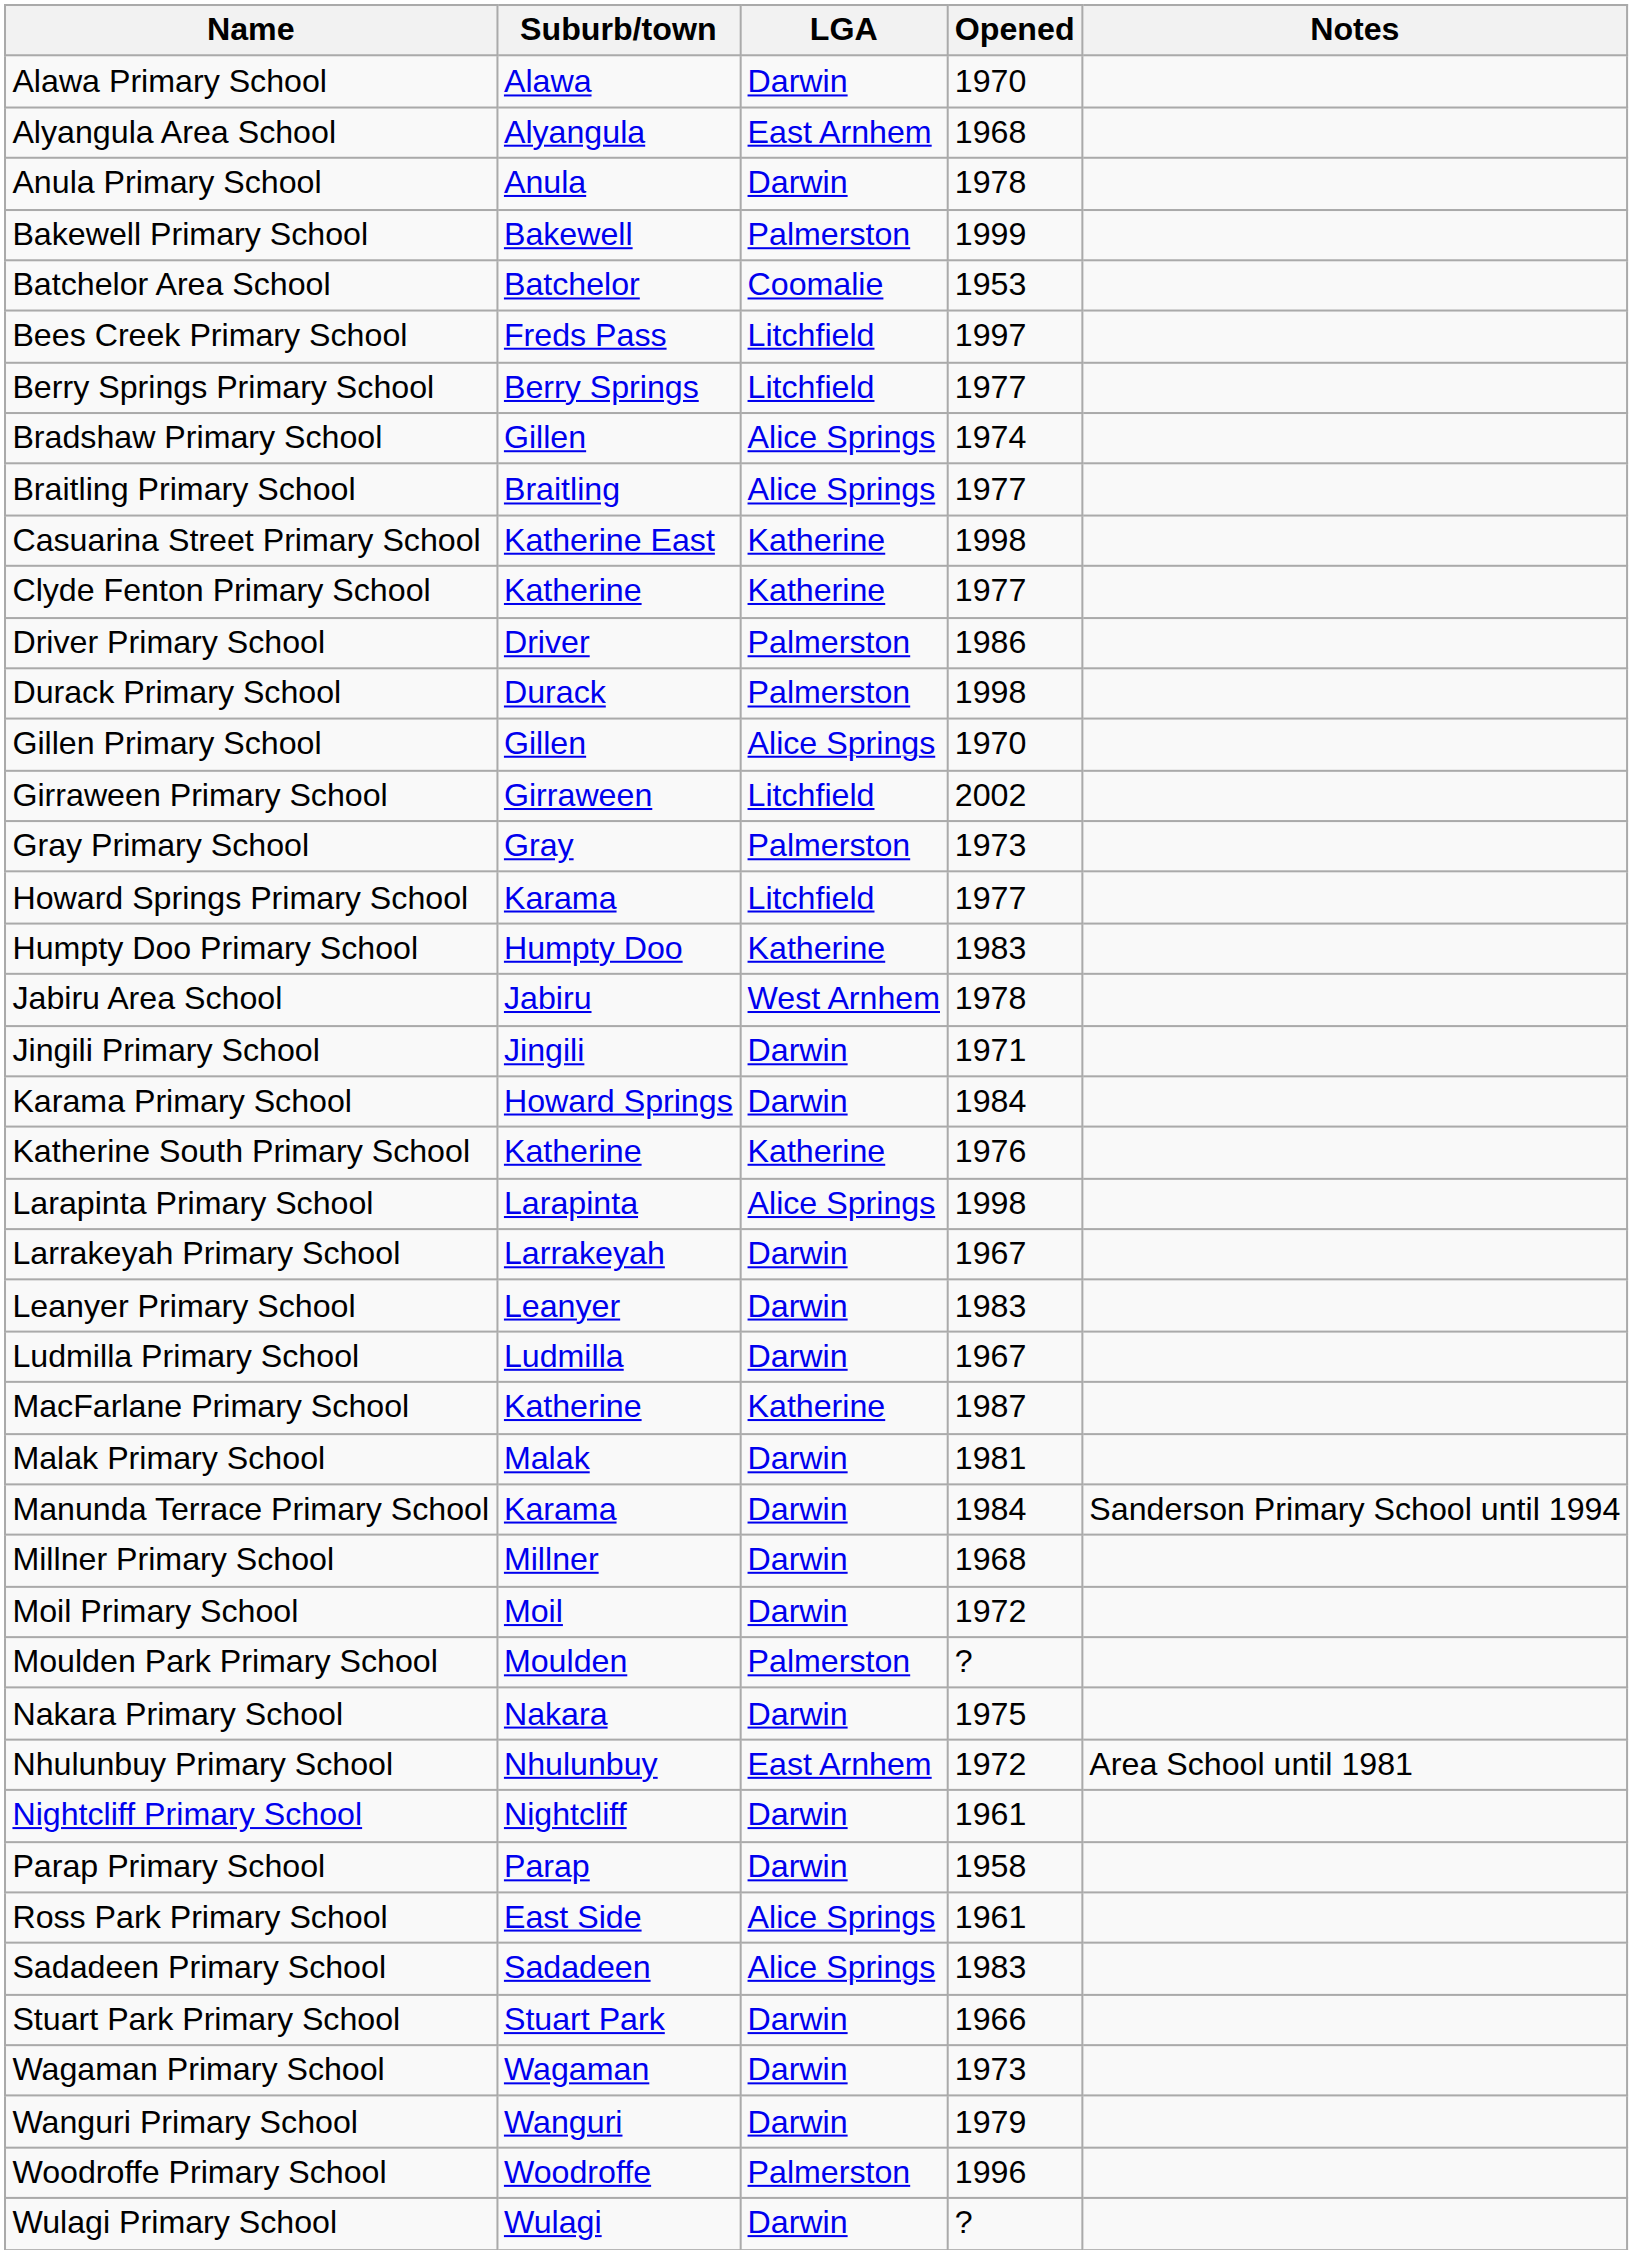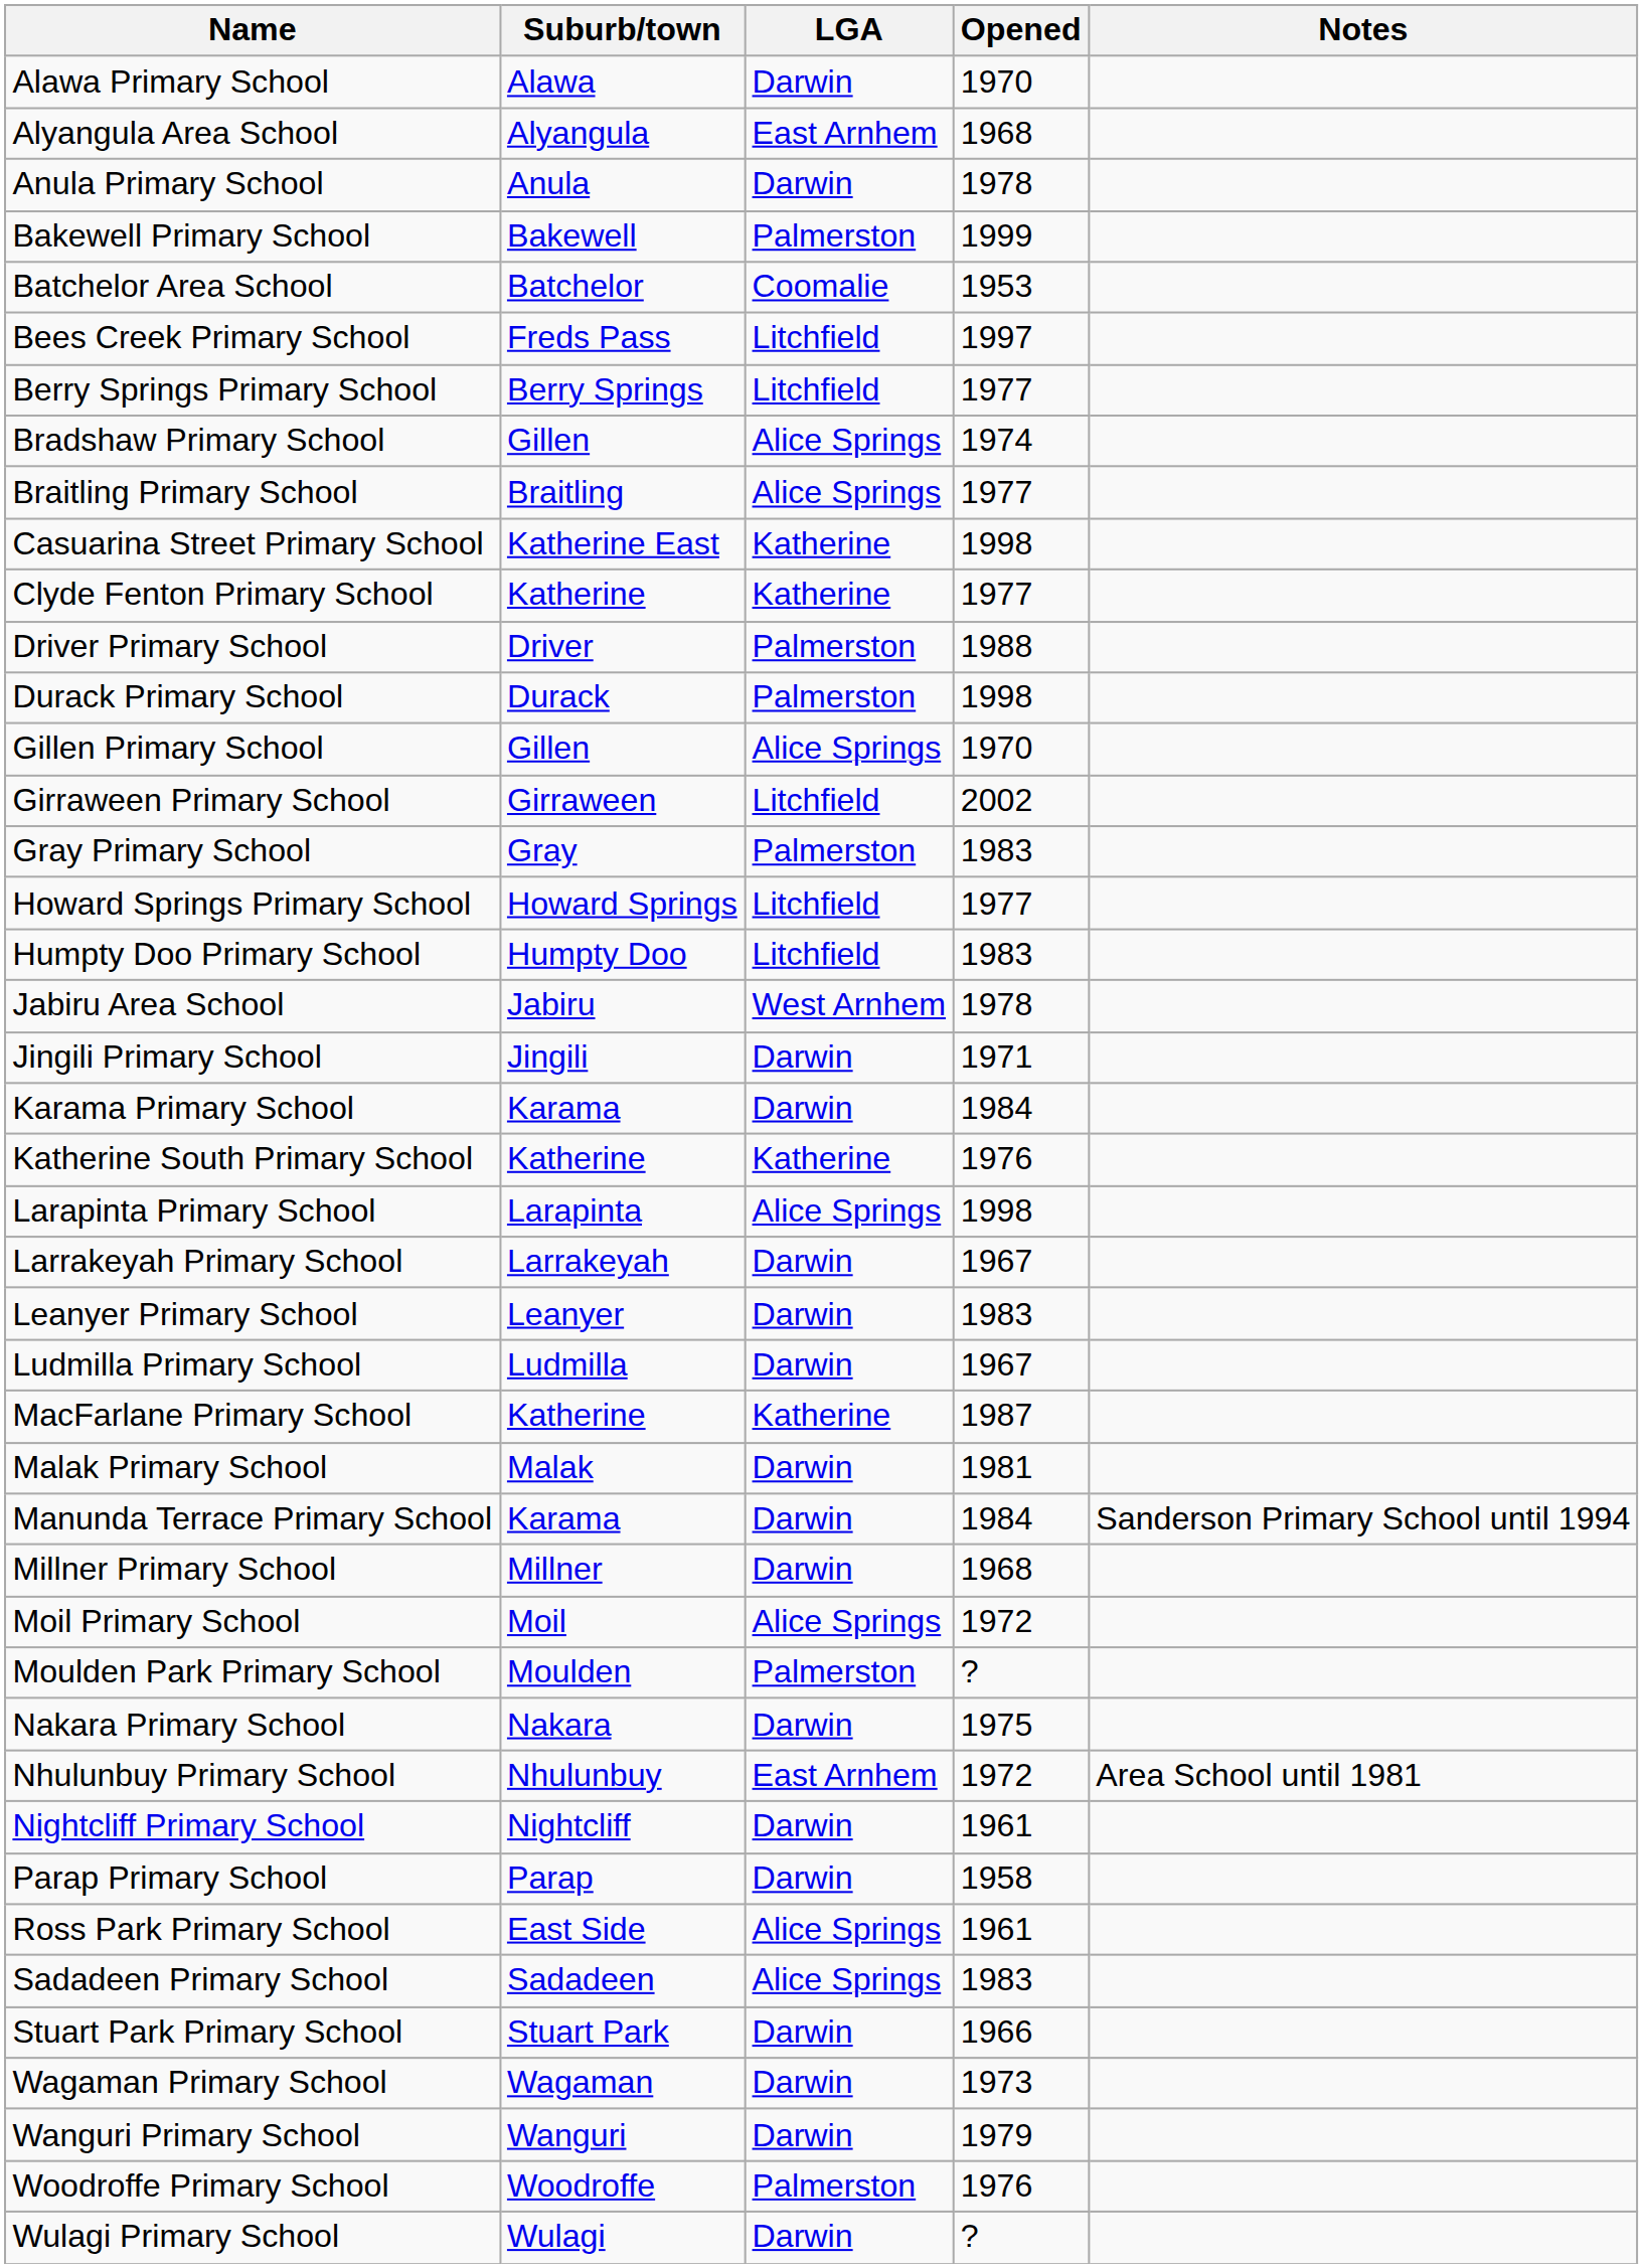Driver Primary School | Opened: 1986 -> 1988
Gray Primary School | Opened: 1973 -> 1983
Howard Springs Primary School | Suburb/town: Karama -> Howard Springs
Humpty Doo Primary School | LGA: Katherine -> Litchfield
Karama Primary School | Suburb/town: Howard Springs -> Karama
Moil Primary School | LGA: Darwin -> Alice Springs
Woodroffe Primary School | Opened: 1996 -> 1976
